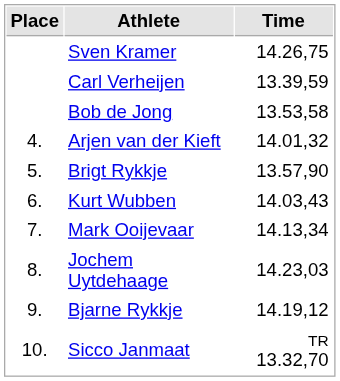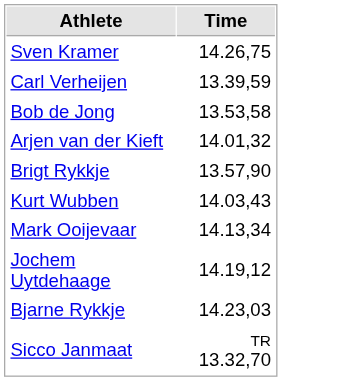- column: Place | 4. | 5. | 6. | 7. | 8. | 9. | 10.
Jochem Uytdehaage | Time: 14.23,03 -> 14.19,12
Bjarne Rykkje | Time: 14.19,12 -> 14.23,03
